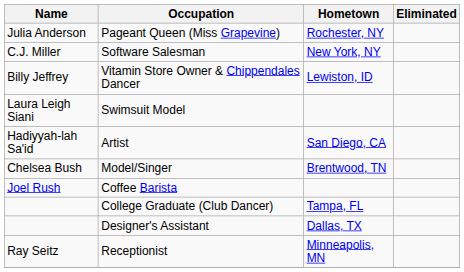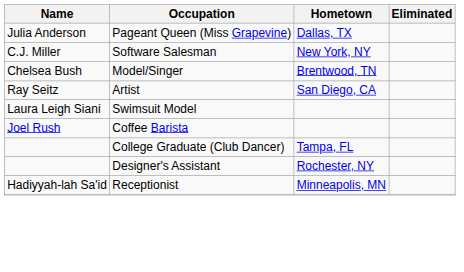Pageant Queen (Miss Grapevine) | Hometown: Rochester, NY -> Dallas, TX
- row: Billy Jeffrey | Vitamin Store Owner & Chippendales Dancer | Lewiston, ID
rows swapped: Swimsuit Model <-> Model/Singer
Artist | Name: Hadiyyah-lah Sa'id -> Ray Seitz
Designer's Assistant | Hometown: Dallas, TX -> Rochester, NY
Receptionist | Name: Ray Seitz -> Hadiyyah-lah Sa'id
